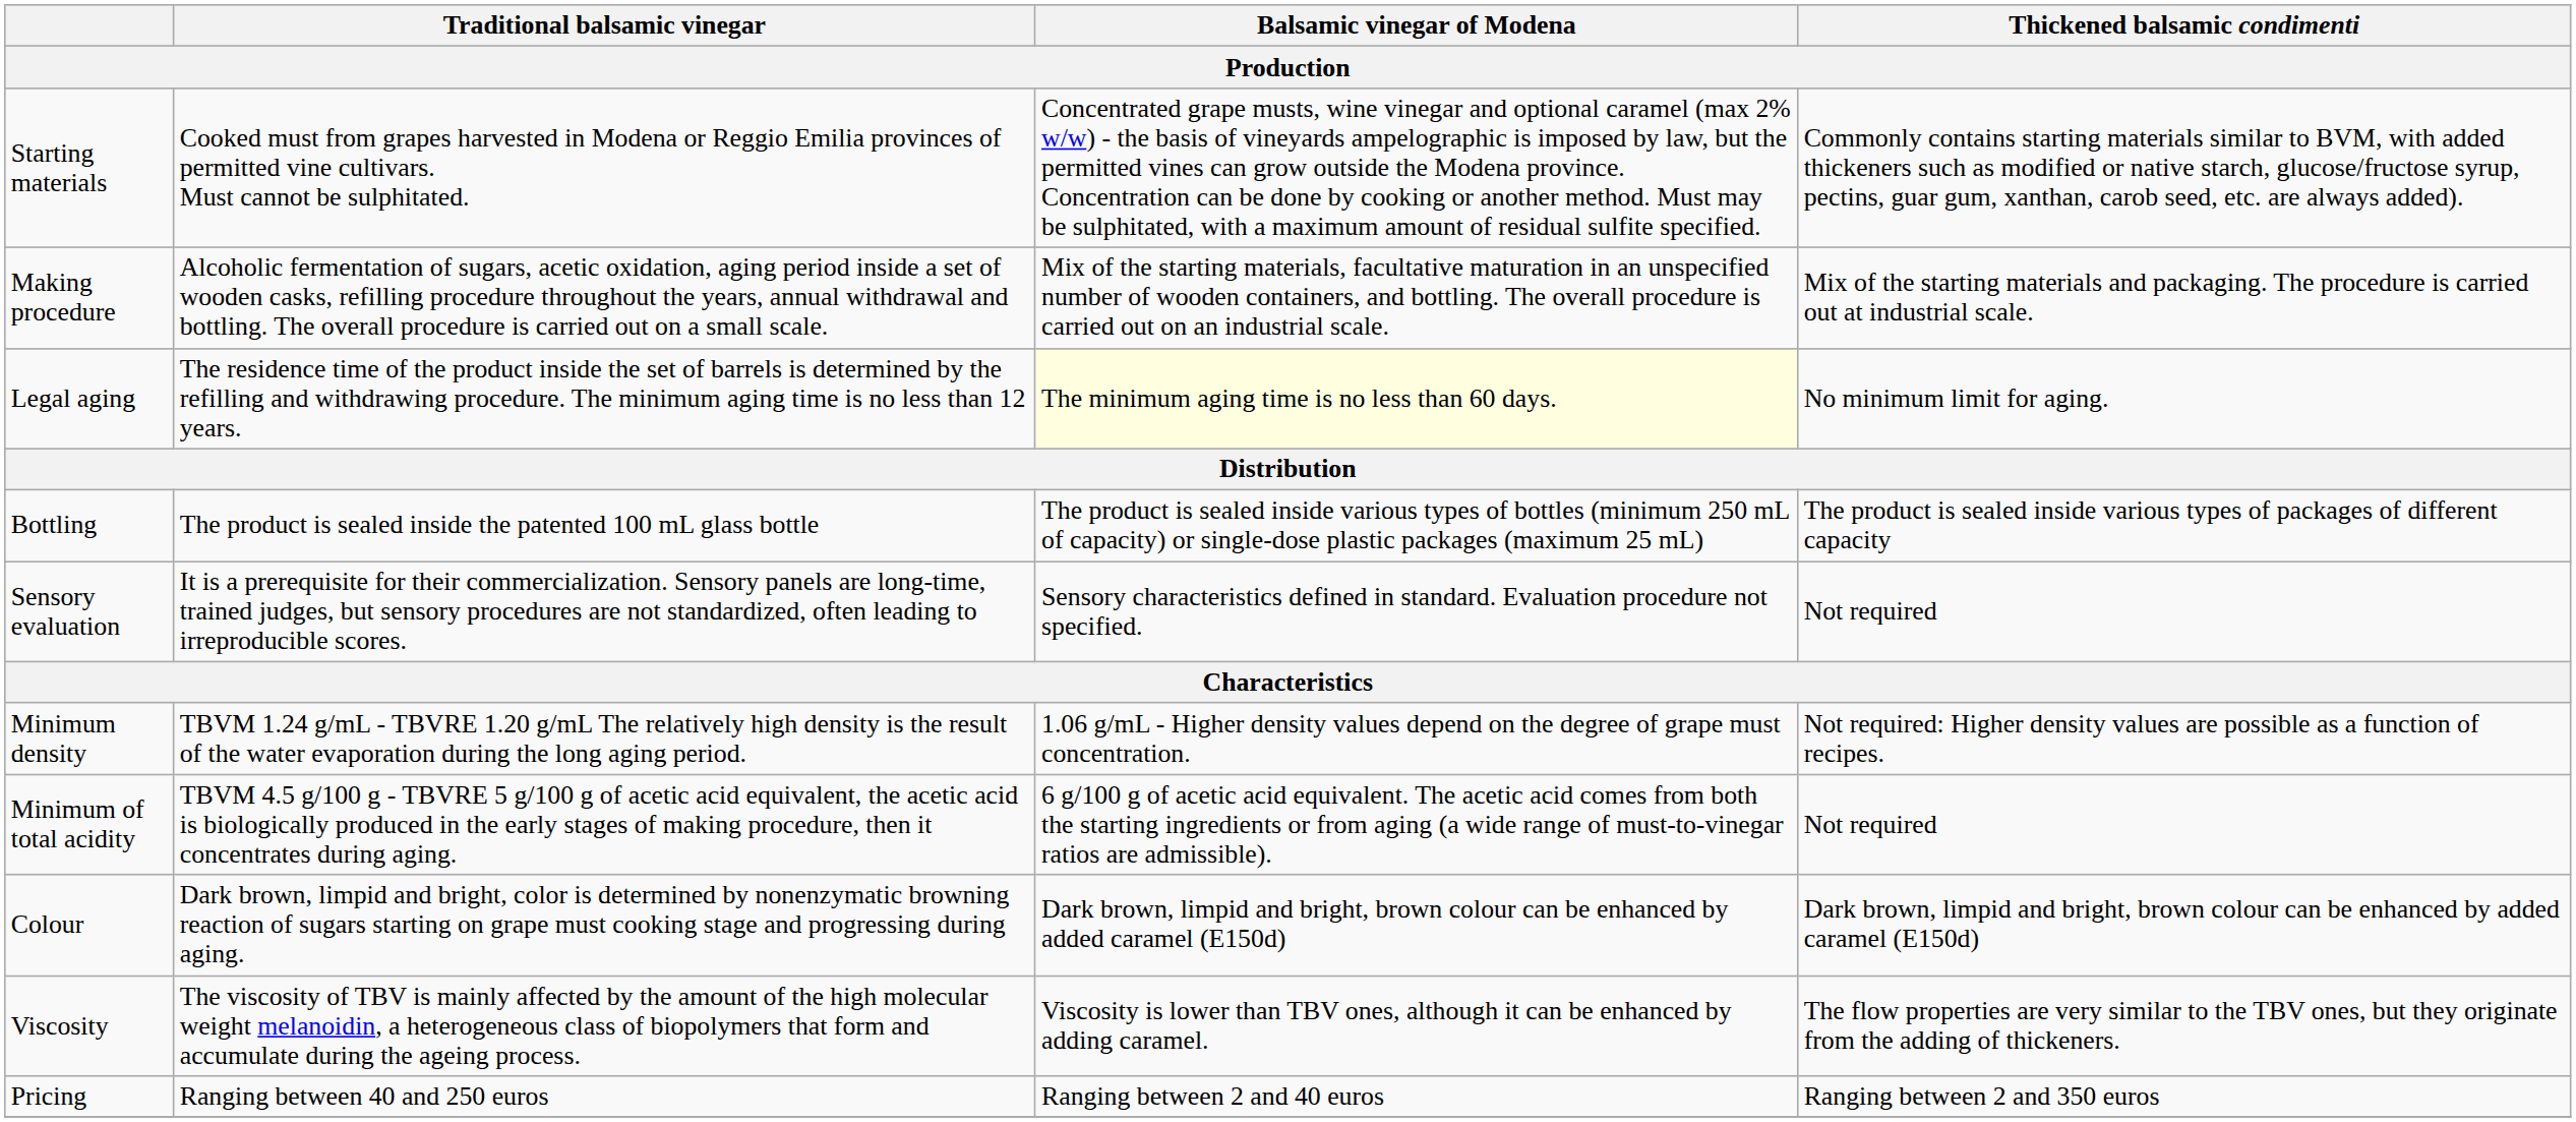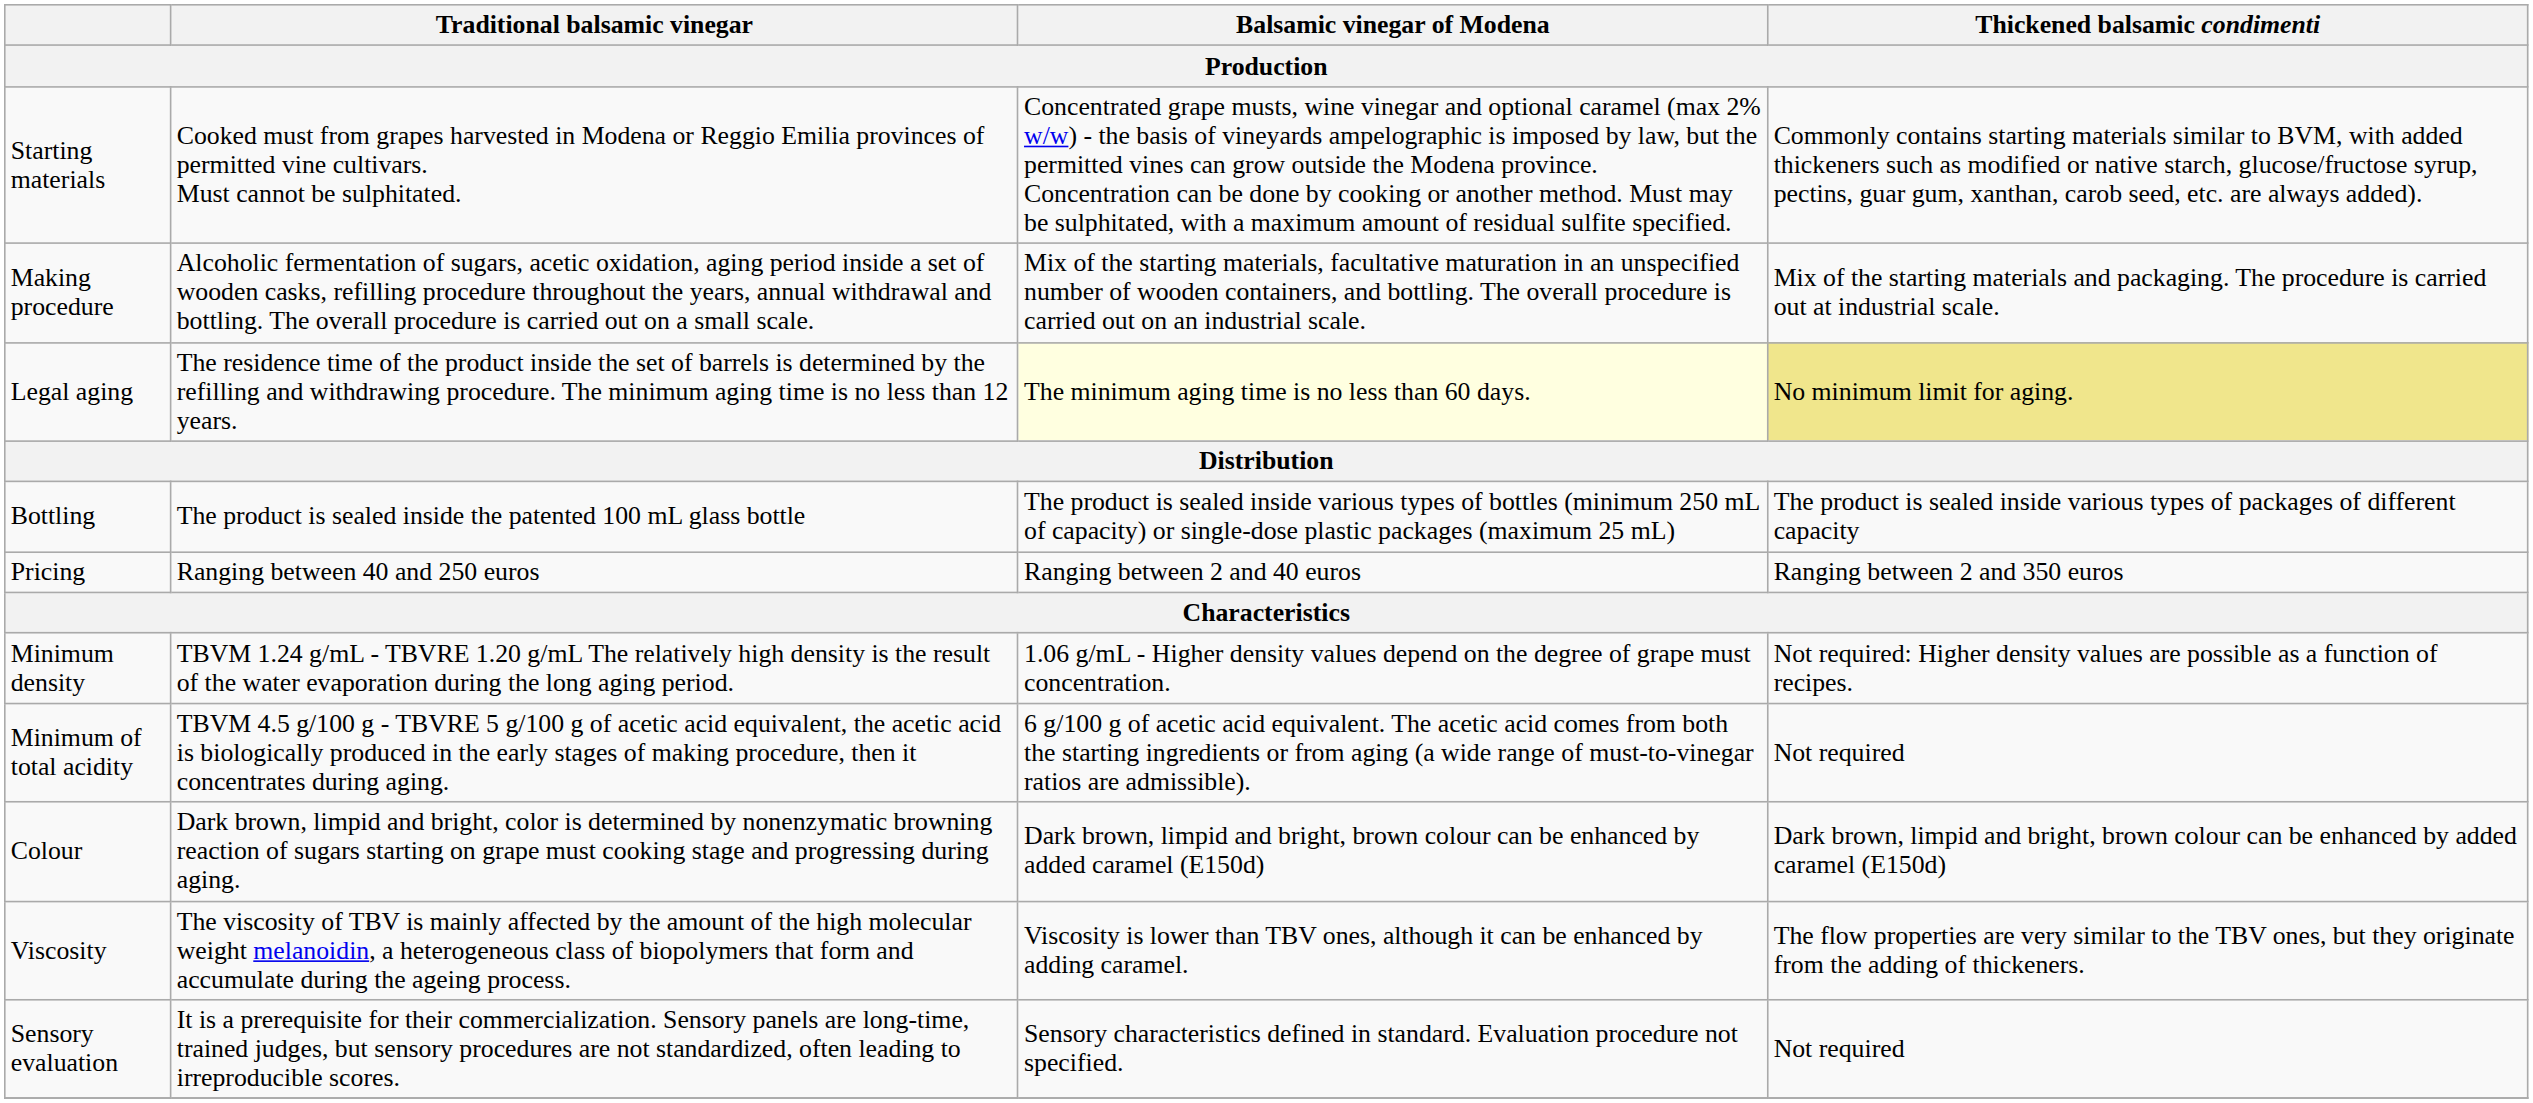Legal aging | Thickened balsamic condimenti: no background -> khaki background
rows swapped: Pricing <-> Sensory evaluation
